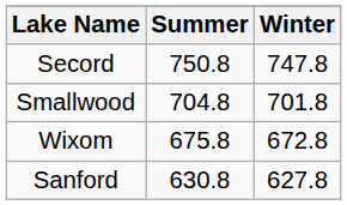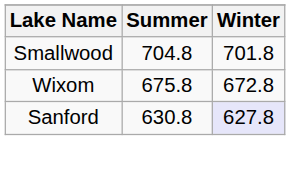- row: Secord | 750.8 | 747.8
Sanford | Winter: no background -> lavender background
